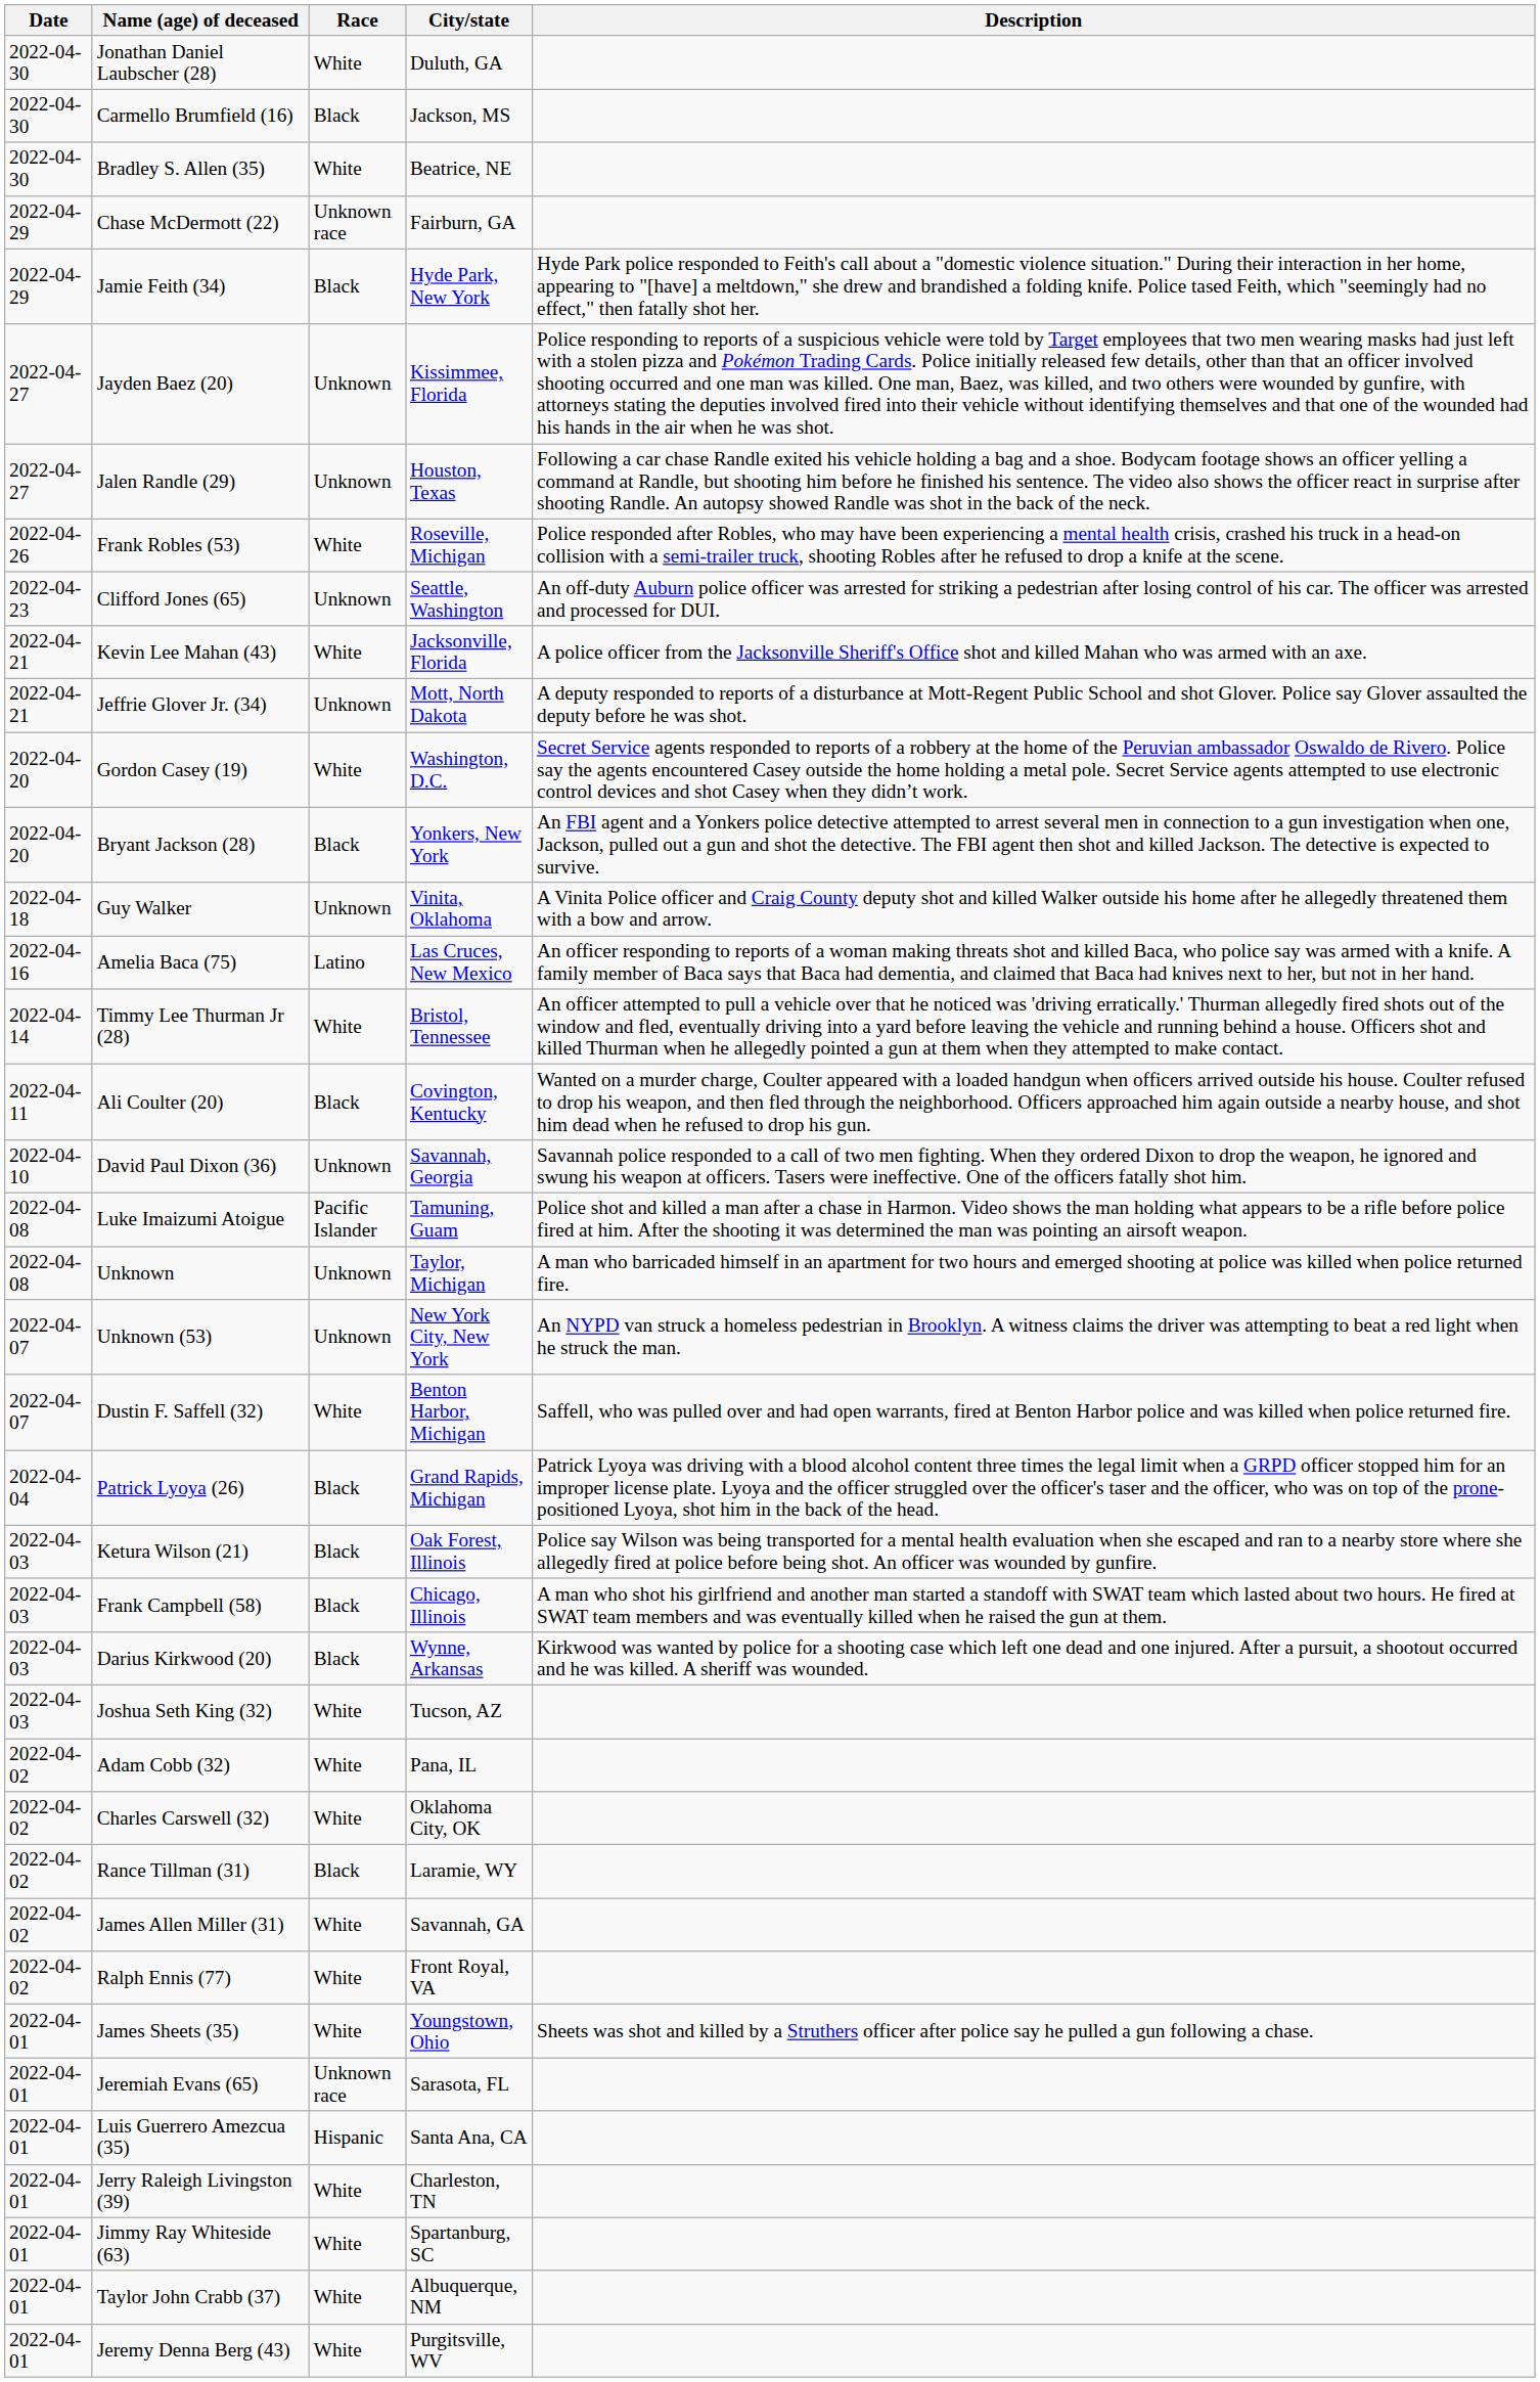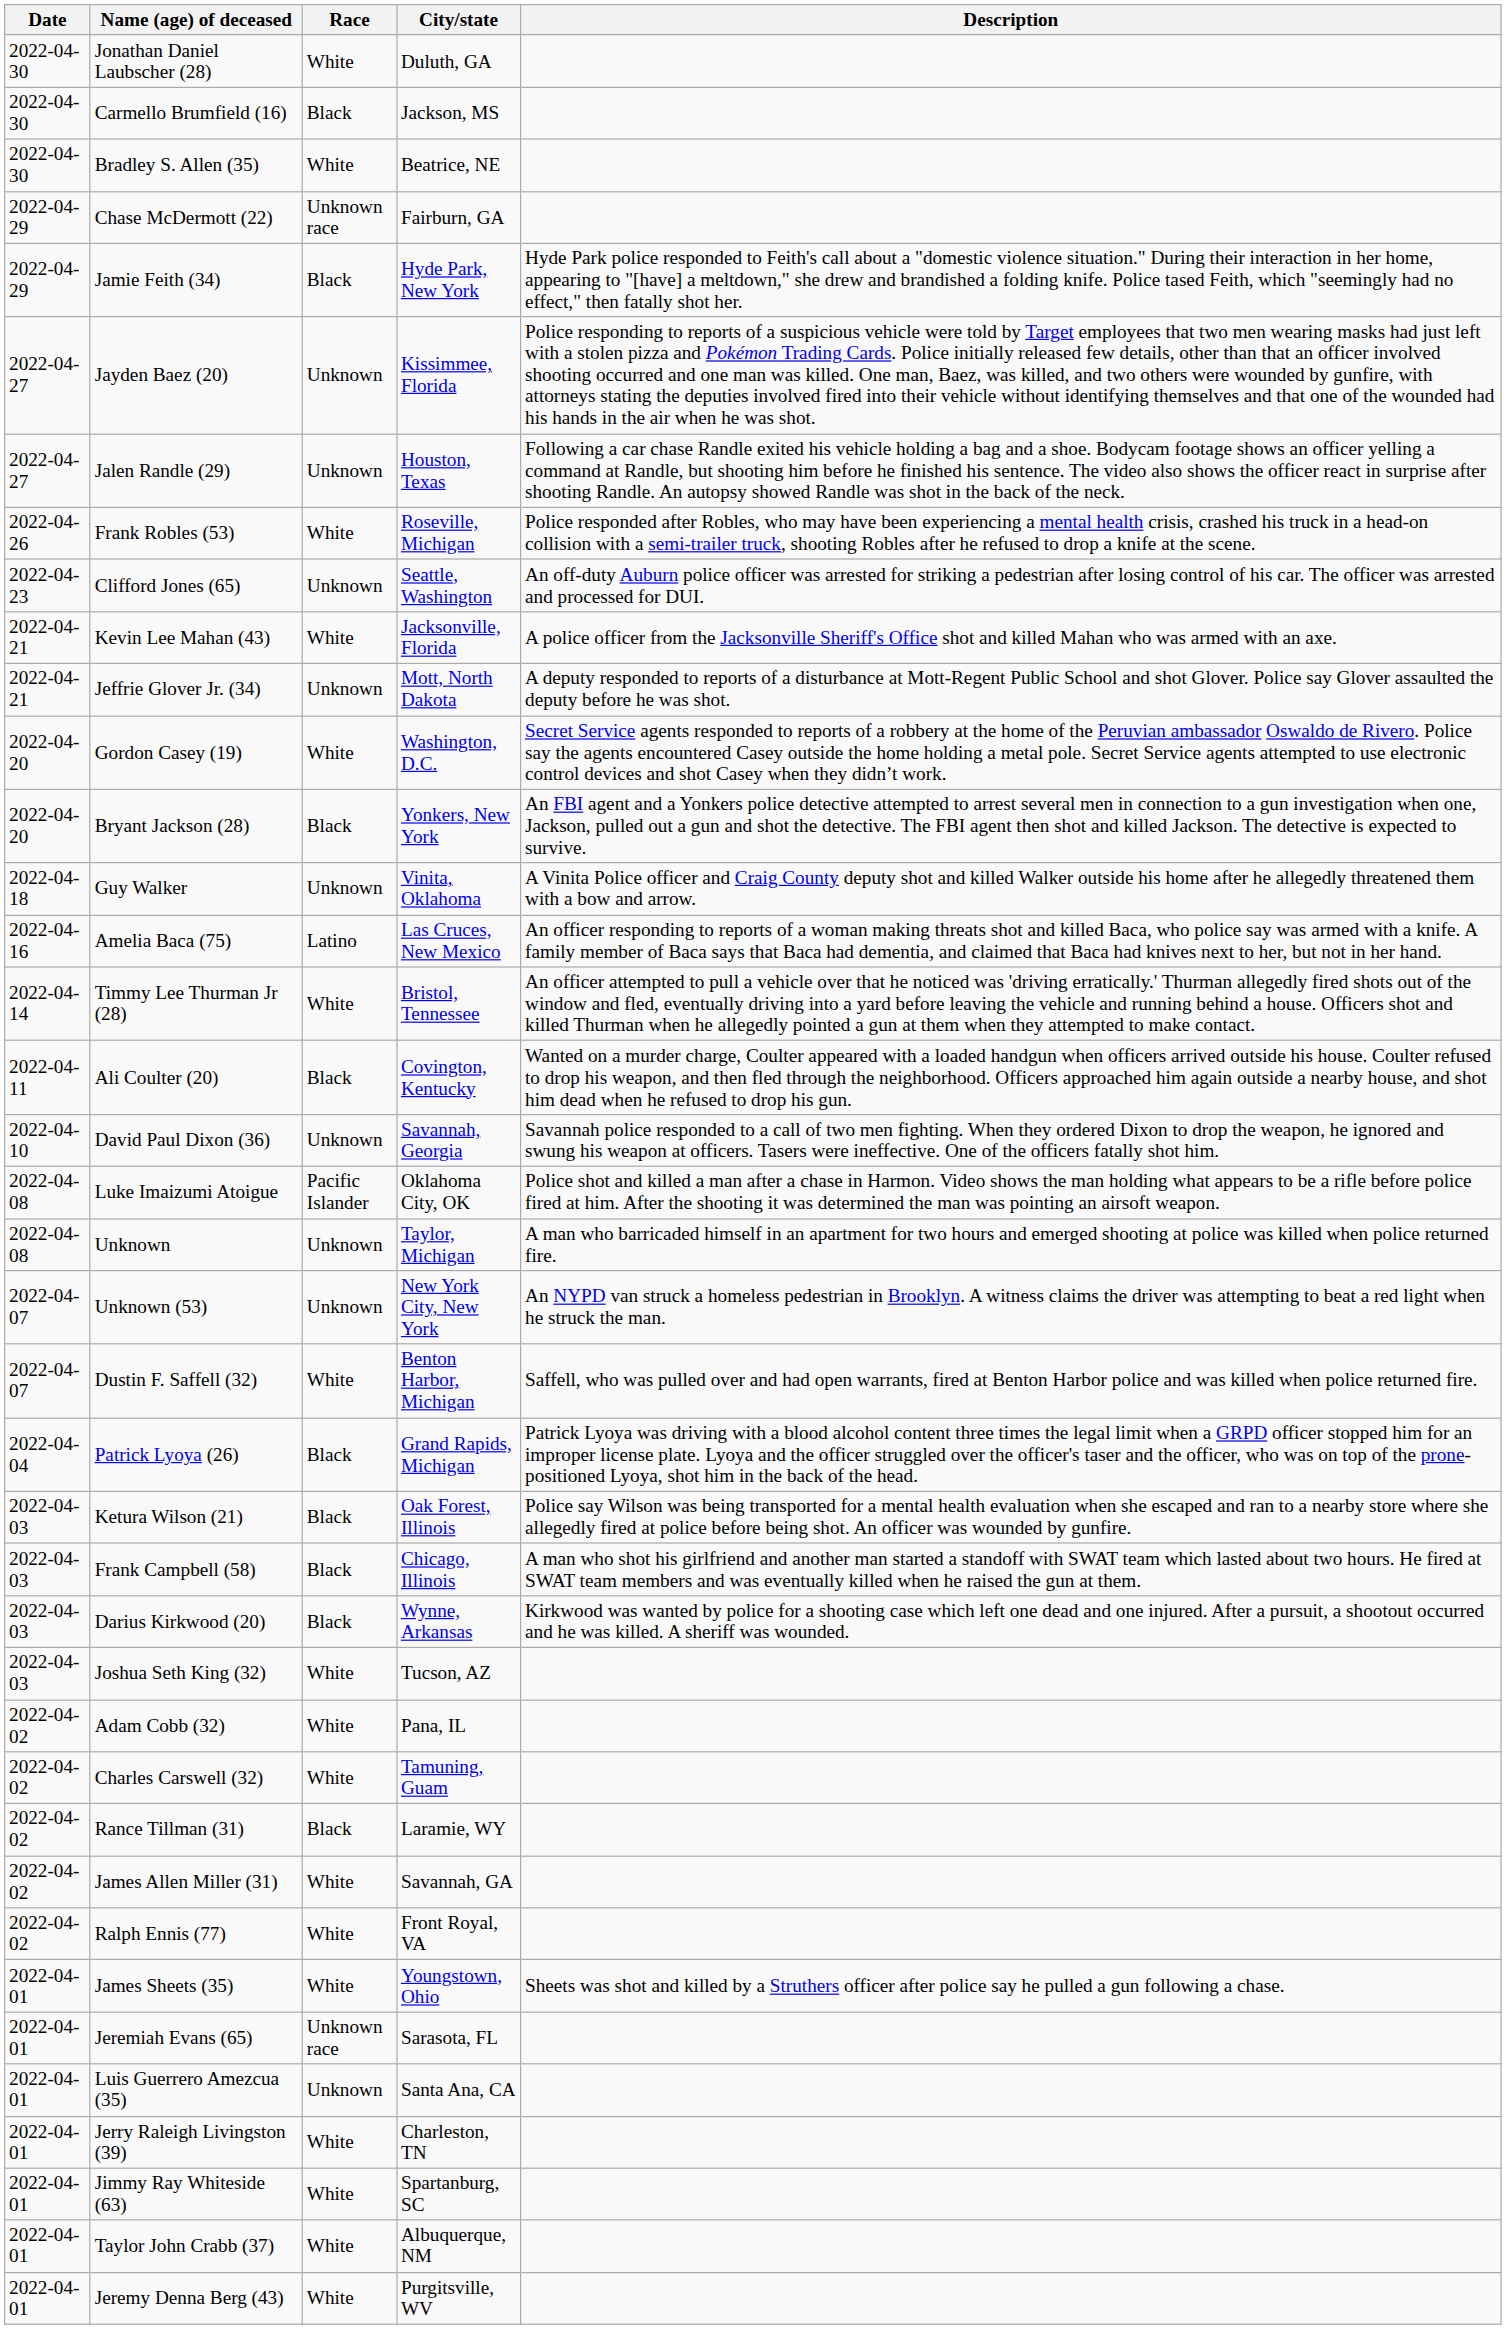Luke Imaizumi Atoigue | City/state: Tamuning, Guam -> Oklahoma City, OK
Charles Carswell (32) | City/state: Oklahoma City, OK -> Tamuning, Guam
Luis Guerrero Amezcua (35) | Race: Hispanic -> Unknown
